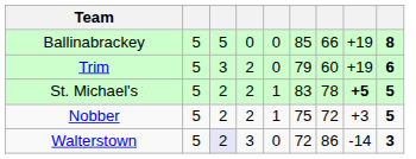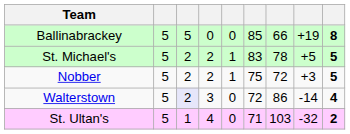- row: Trim | 5 | 3 | 2 | 0 | 79 | 60 | +19 | 6
St. Michael's | column 8: bold -> normal
Walterstown | column 9: 3 -> 4
+ row: St. Ultan's | 5 | 1 | 4 | 0 | 71 | 103 | -32 | 2
